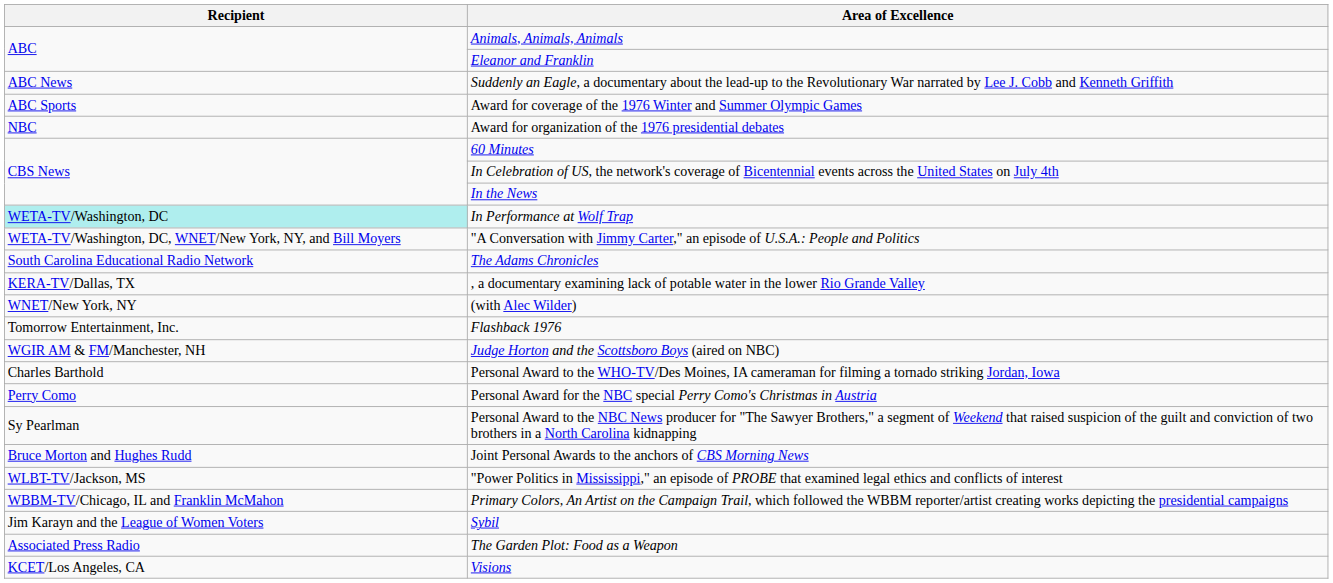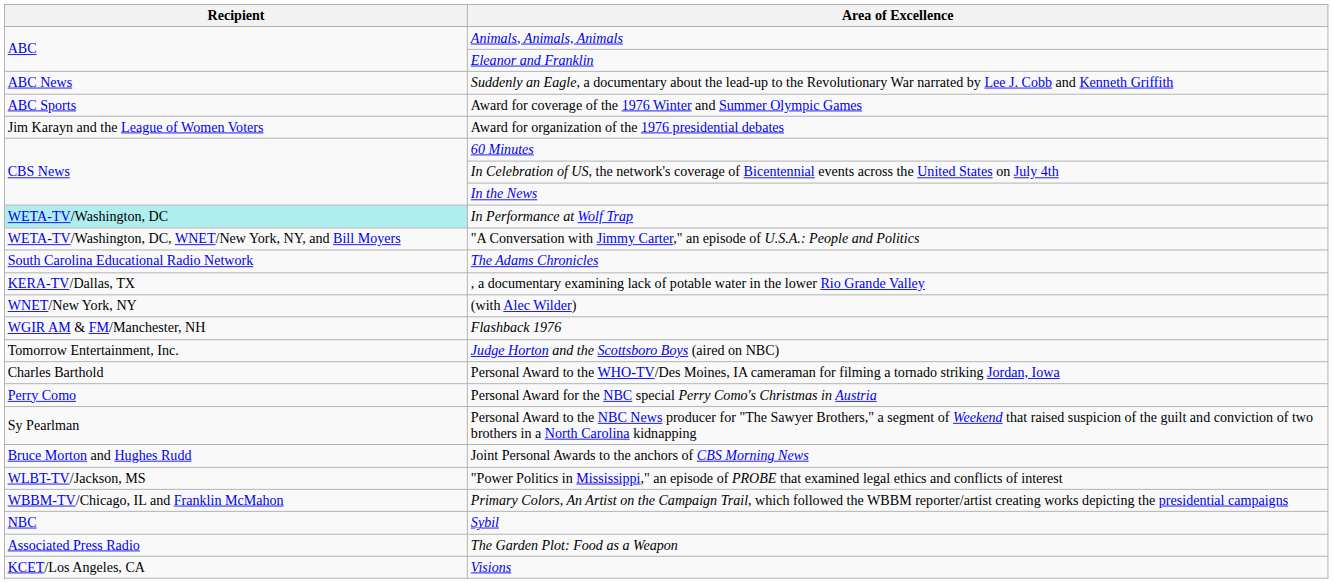Award for organization of the 1976 presidential debates | Recipient: NBC -> Jim Karayn and the League of Women Voters
Flashback 1976 | Recipient: Tomorrow Entertainment, Inc. -> WGIR AM & FM/Manchester, NH
Judge Horton and the Scottsboro Boys (aired on NBC) | Recipient: WGIR AM & FM/Manchester, NH -> Tomorrow Entertainment, Inc.
Sybil | Recipient: Jim Karayn and the League of Women Voters -> NBC
